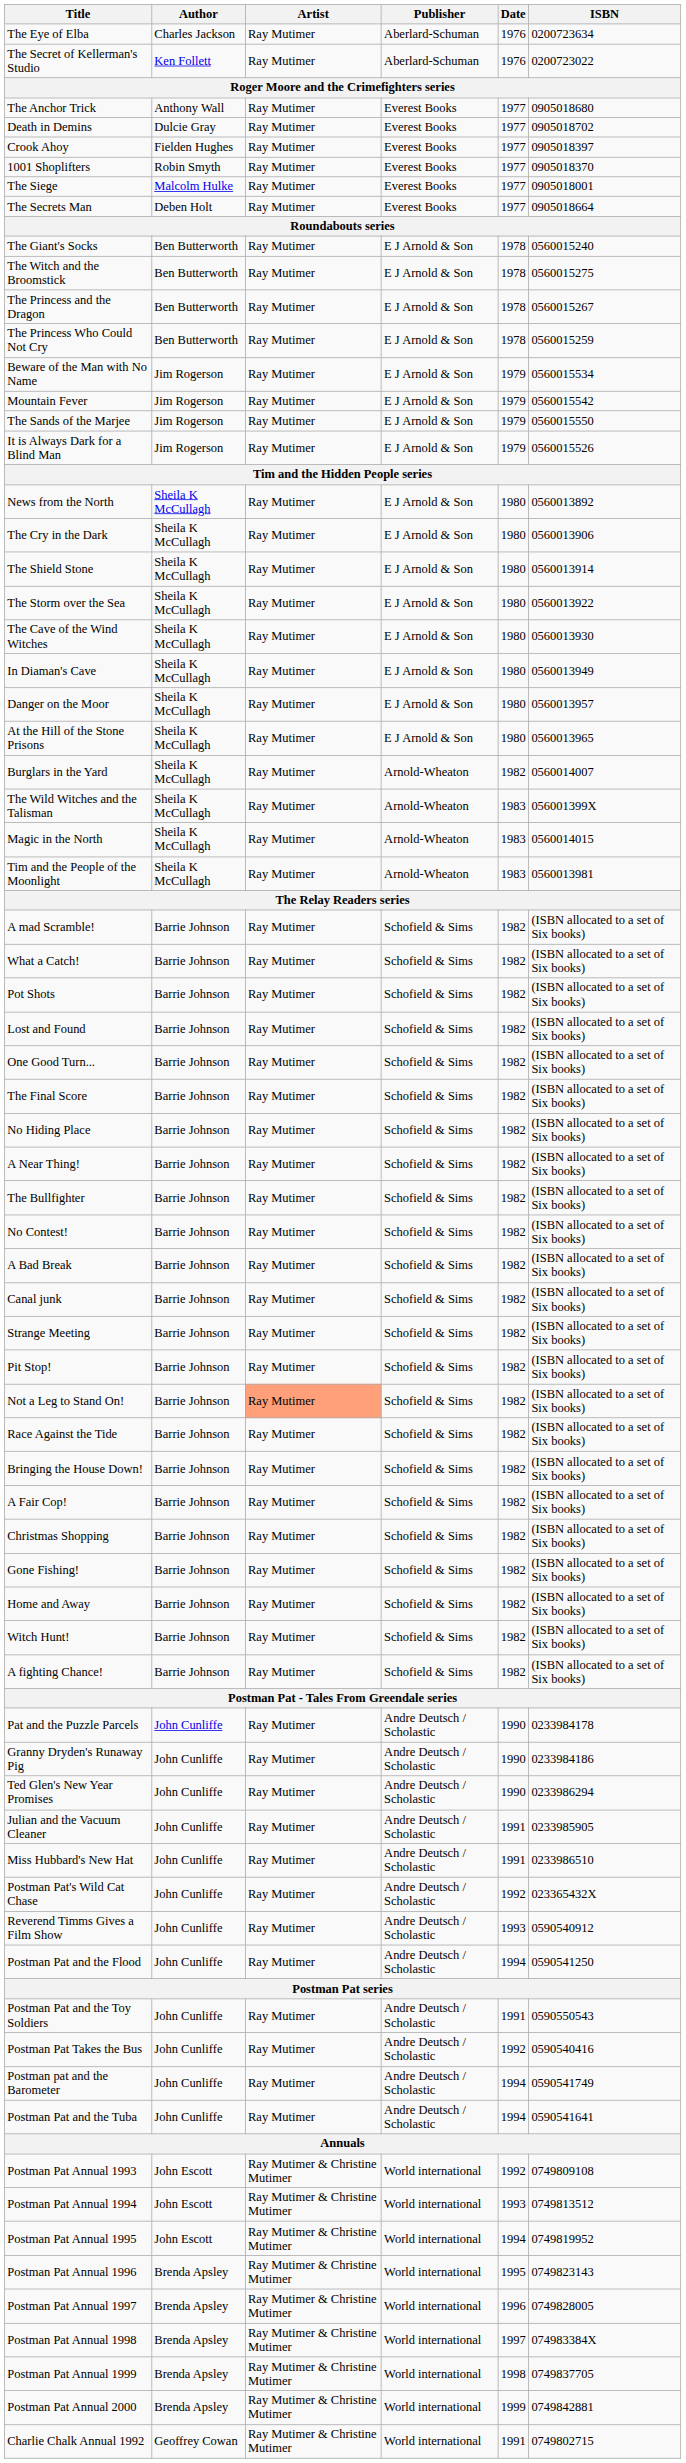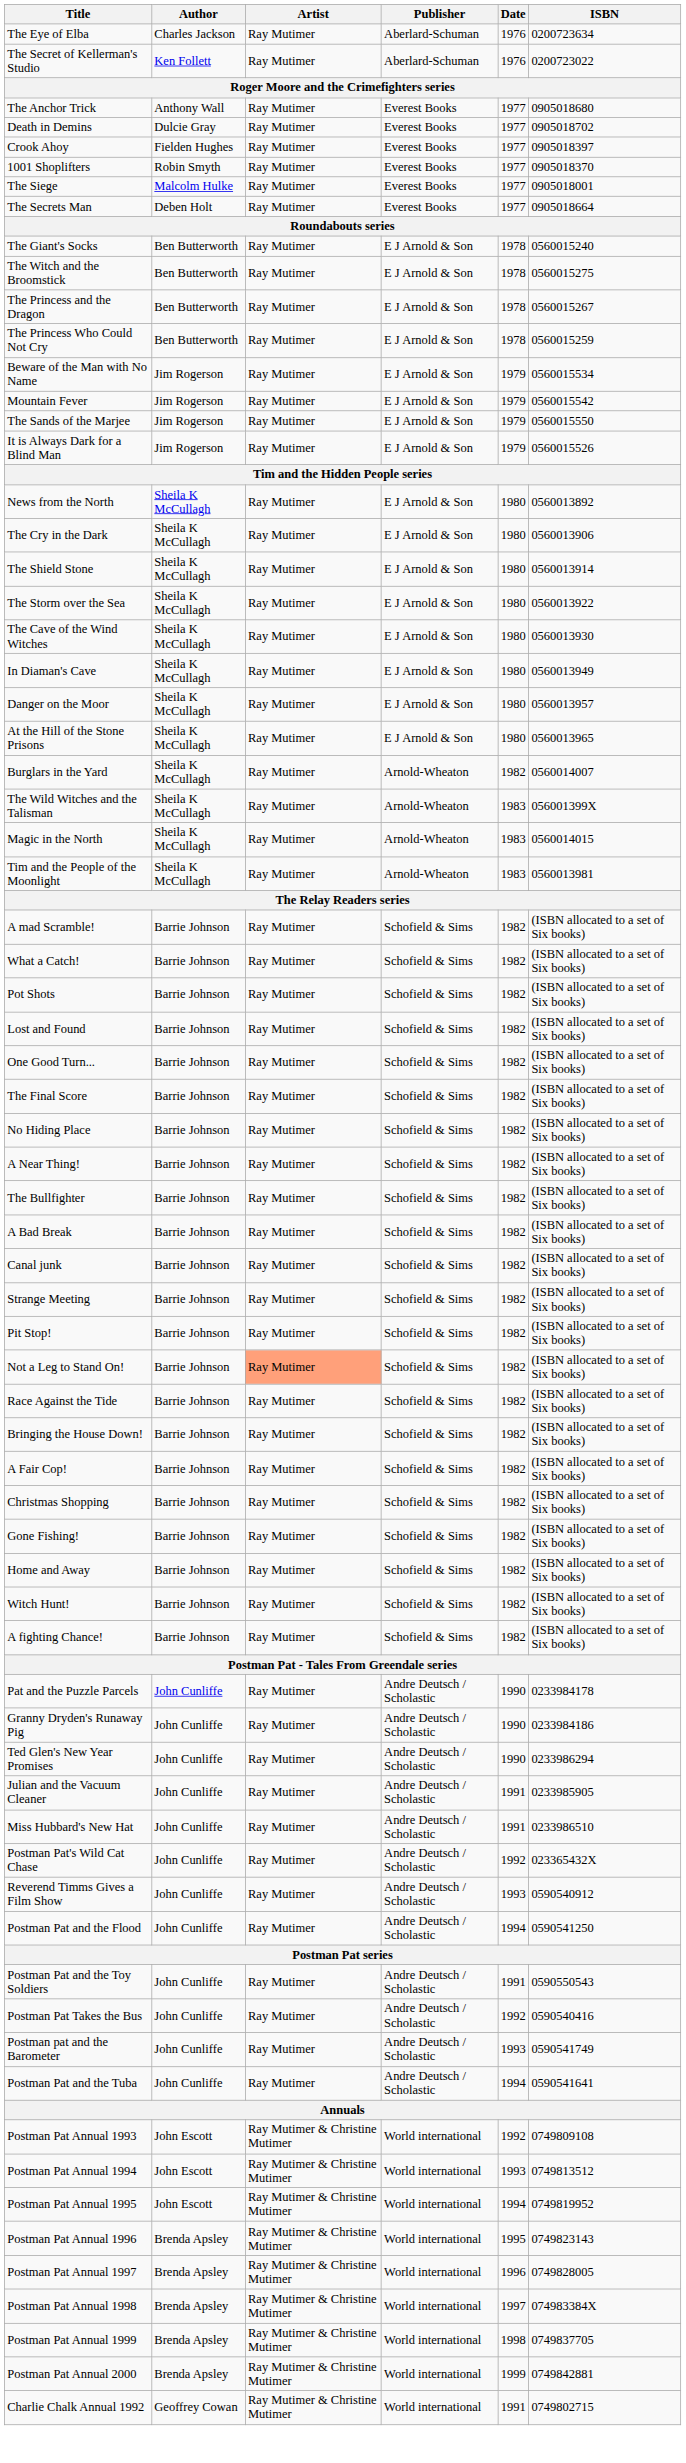- row: No Contest! | Barrie Johnson | Ray Mutimer | Schofield & Sims | 1982 | (ISBN allocated to a set of Six books)
Postman pat and the Barometer | Date: 1994 -> 1993
